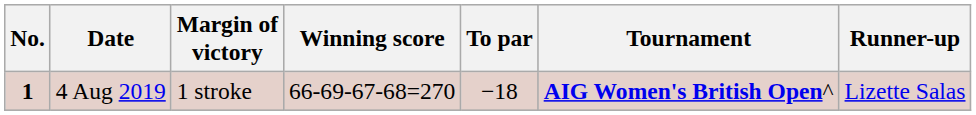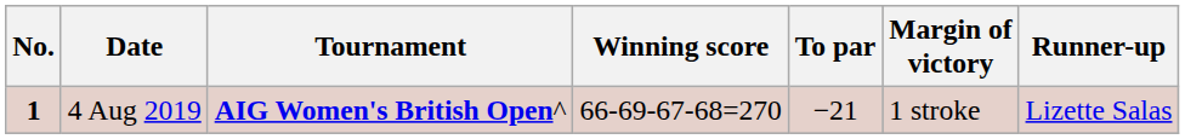columns swapped: Tournament <-> Margin of victory
4 Aug 2019 | To par: −18 -> −21
